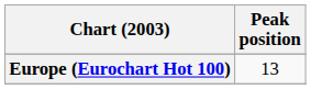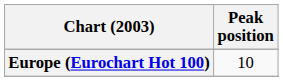Europe (Eurochart Hot 100) | Peak position: 13 -> 10
